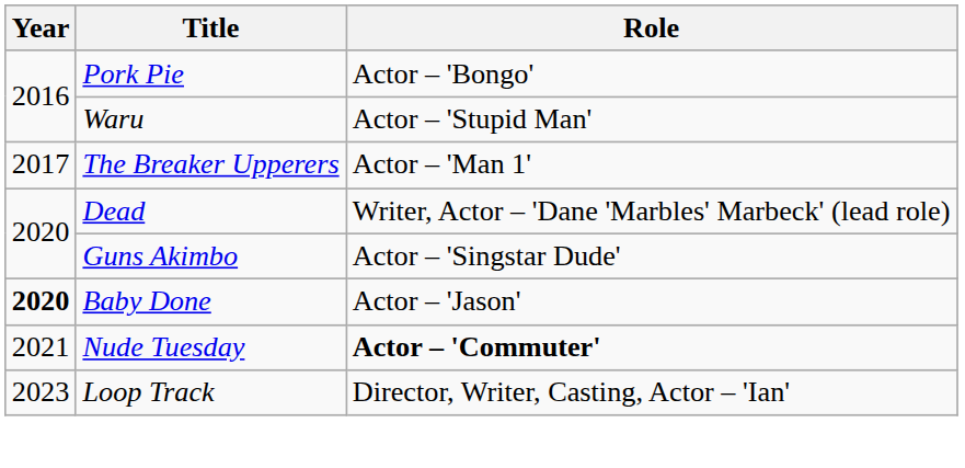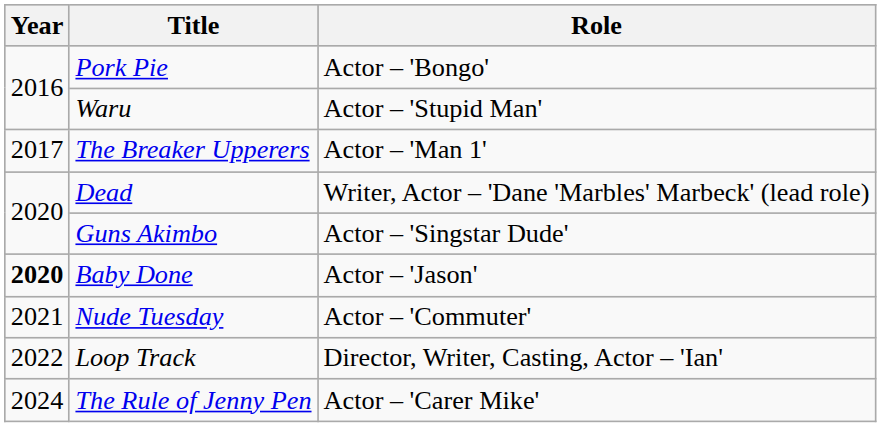Nude Tuesday | Role: bold -> normal
Loop Track | Year: 2023 -> 2022
+ row: 2024 | The Rule of Jenny Pen | Actor – 'Carer Mike'
